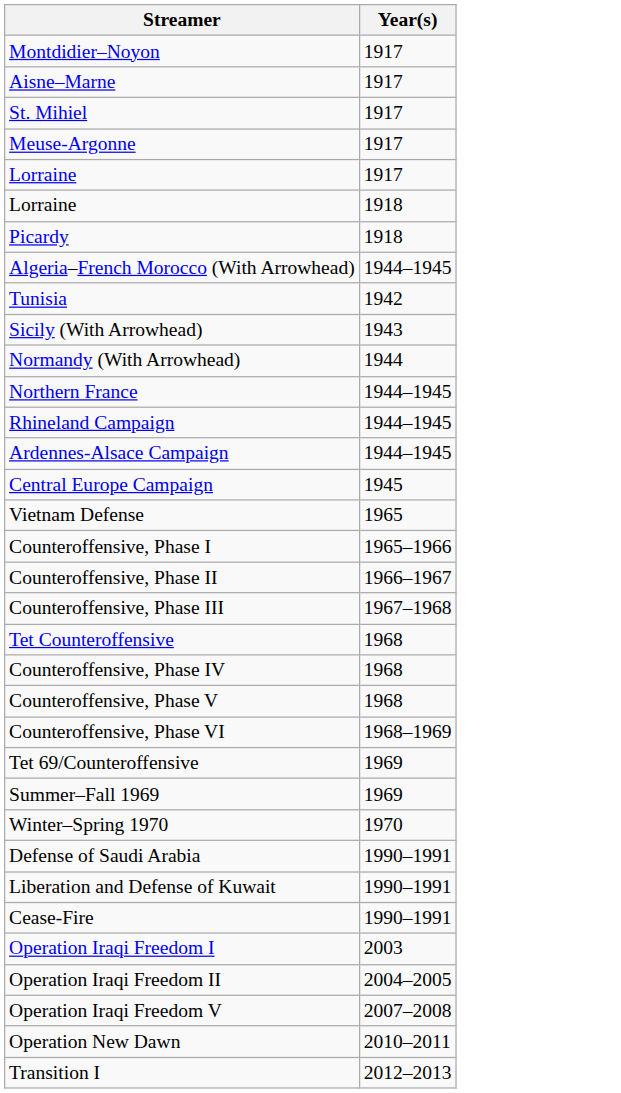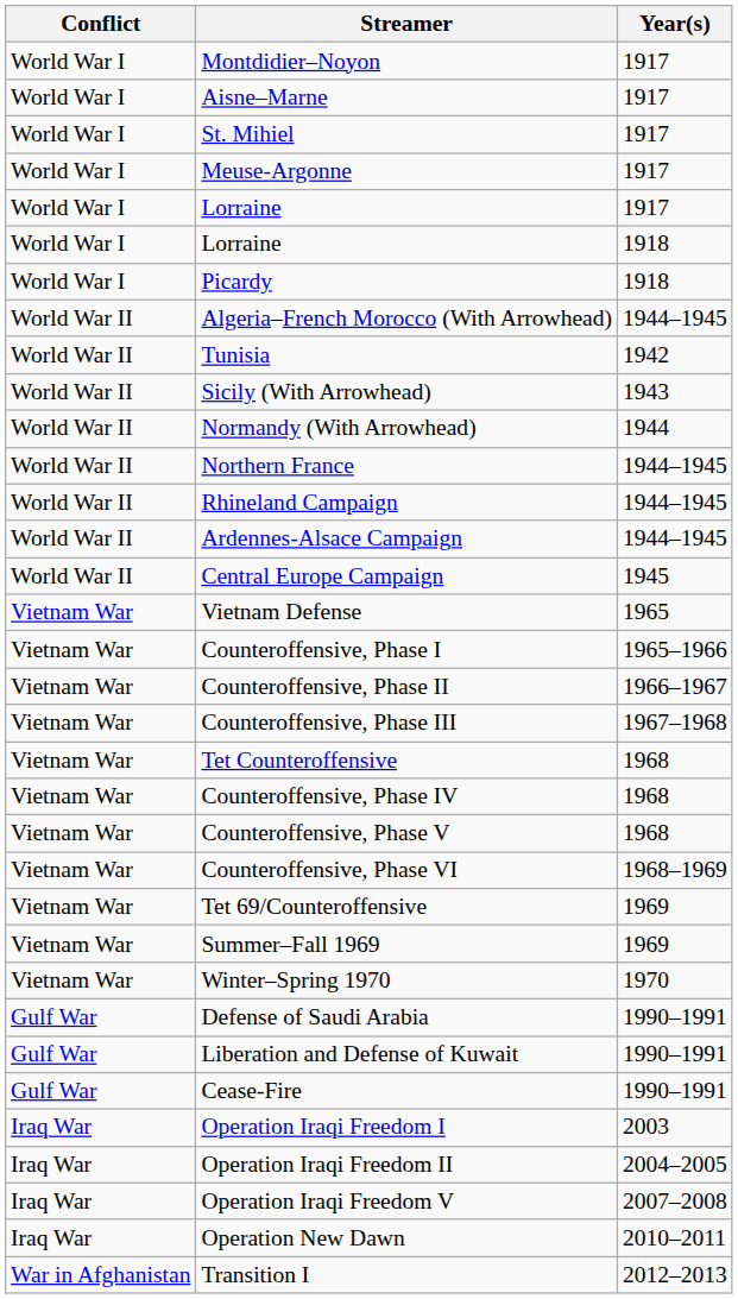+ column: Conflict | World War I | World War I | World War I | World War I | World War I | World War I | World War I | World War II | World War II | World War II | World War II | World War II | World War II | World War II | World War II | Vietnam War | Vietnam War | Vietnam War | Vietnam War | Vietnam War | Vietnam War | Vietnam War | Vietnam War | Vietnam War | Vietnam War | Vietnam War | Gulf War | Gulf War | Gulf War | Iraq War | Iraq War | Iraq War | Iraq War | War in Afghanistan
